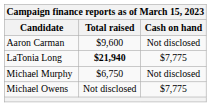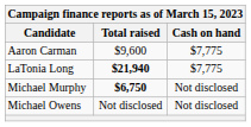Aaron Carman | Cash on hand: Not disclosed -> $7,775
Michael Murphy | Total raised: normal -> bold
Michael Owens | Cash on hand: $7,775 -> Not disclosed
